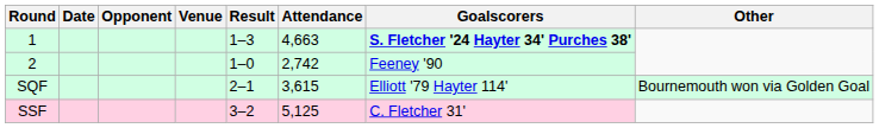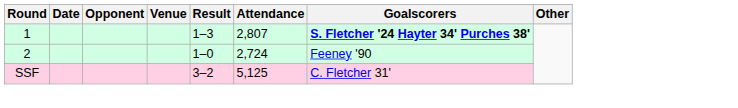1 | Attendance: 4,663 -> 2,807
2 | Attendance: 2,742 -> 2,724
- row: SQF | 2–1 | 3,615 | Elliott '79 Hayter 114' | Bournemouth won via Golden Goal
